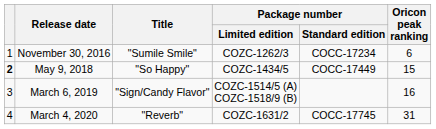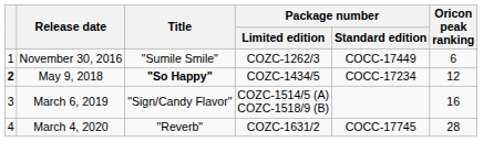November 30, 2016 | Package number / Standard edition: COCC-17234 -> COCC-17449
May 9, 2018 | Title: normal -> bold
May 9, 2018 | Package number / Standard edition: COCC-17449 -> COCC-17234
May 9, 2018 | Oricon peak ranking: 15 -> 12
March 4, 2020 | Oricon peak ranking: 31 -> 28
